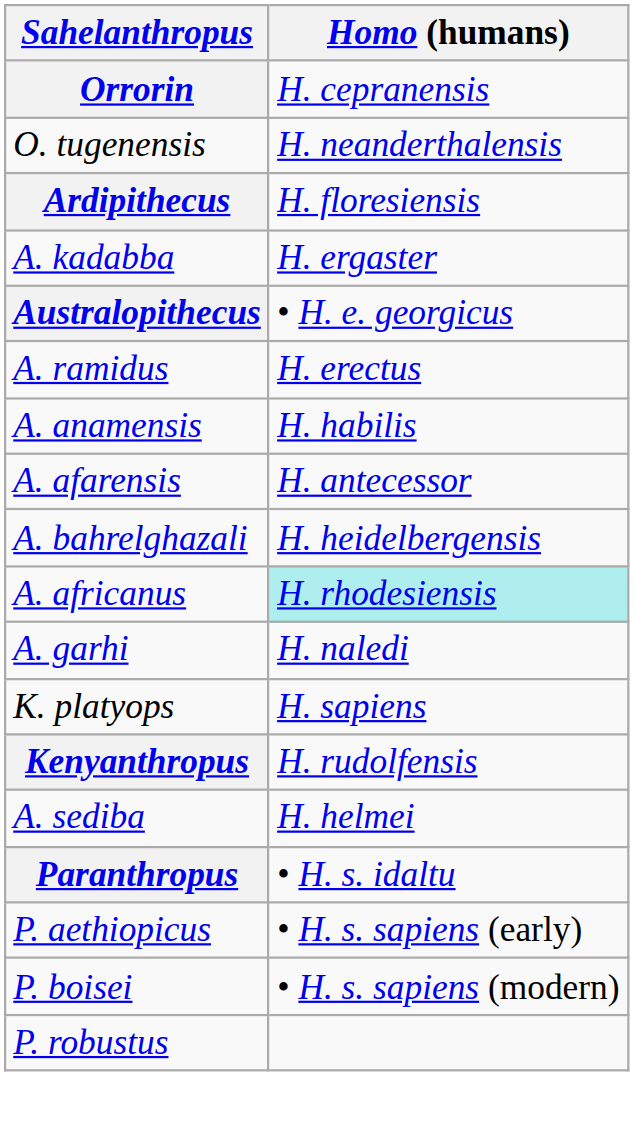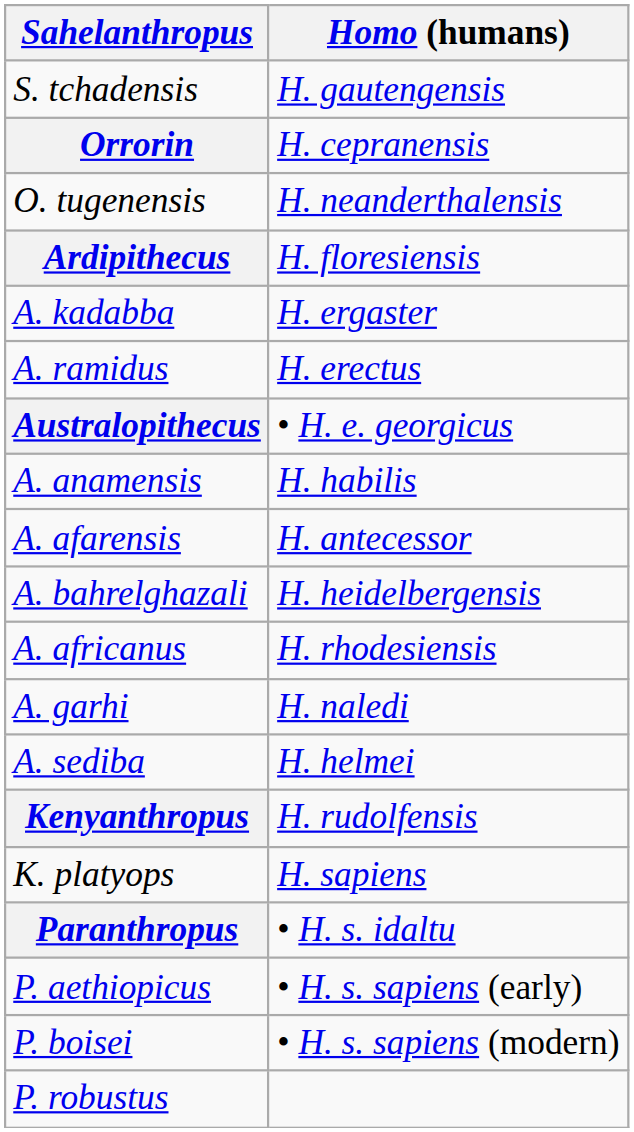+ row: S. tchadensis | H. gautengensis
rows swapped: A. ramidus <-> Australopithecus
A. africanus | Homo (humans): paleturquoise background -> no background
rows swapped: A. sediba <-> K. platyops
